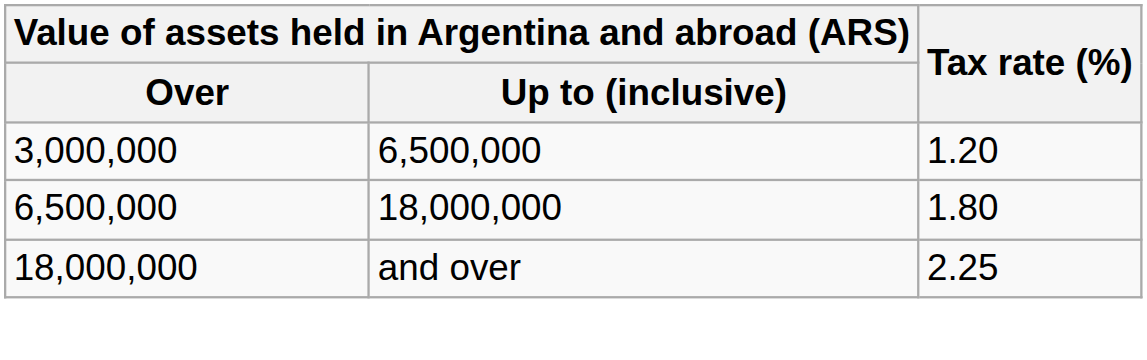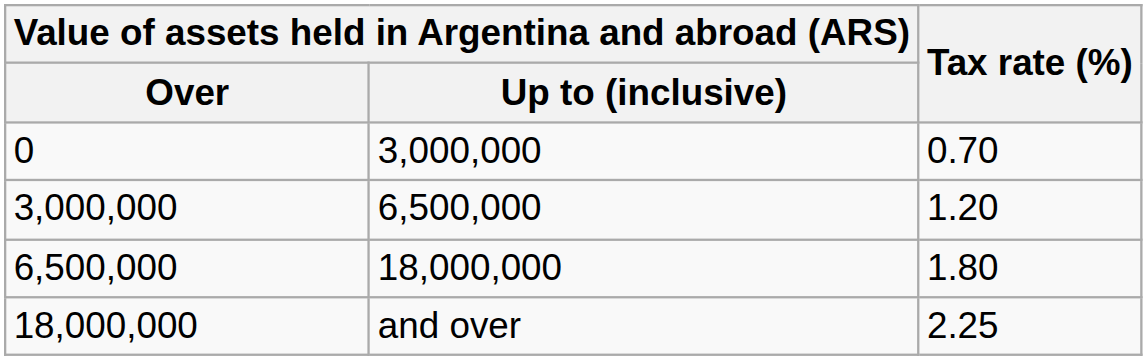+ row: 0 | 3,000,000 | 0.70
